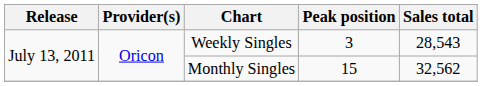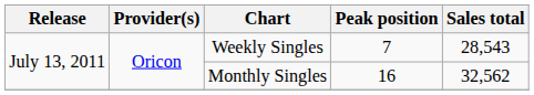Weekly Singles | Peak position: 3 -> 7
Monthly Singles | Peak position: 15 -> 16
